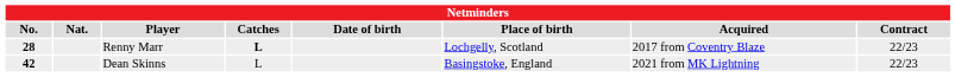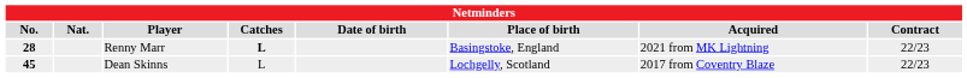Renny Marr | Place of birth: Lochgelly, Scotland -> Basingstoke, England
Renny Marr | Acquired: 2017 from Coventry Blaze -> 2021 from MK Lightning
Dean Skinns | No.: 42 -> 45
Dean Skinns | Place of birth: Basingstoke, England -> Lochgelly, Scotland
Dean Skinns | Acquired: 2021 from MK Lightning -> 2017 from Coventry Blaze
